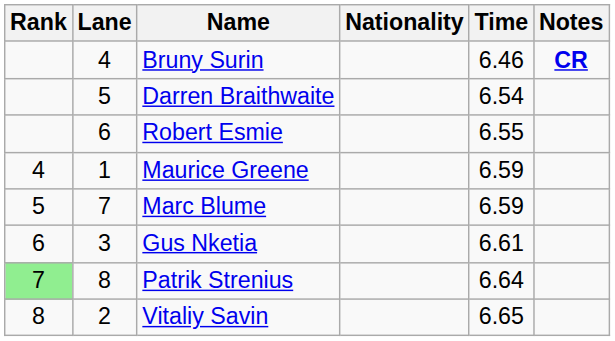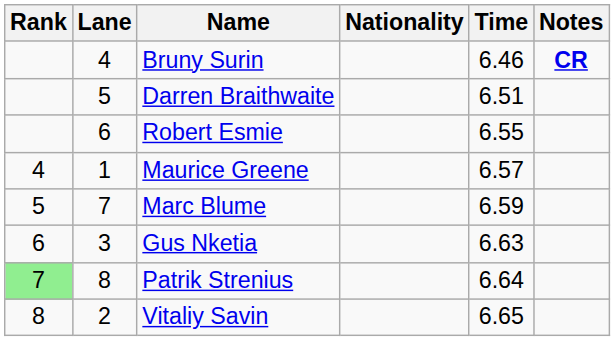Darren Braithwaite | Time: 6.54 -> 6.51
Maurice Greene | Time: 6.59 -> 6.57
Gus Nketia | Time: 6.61 -> 6.63
